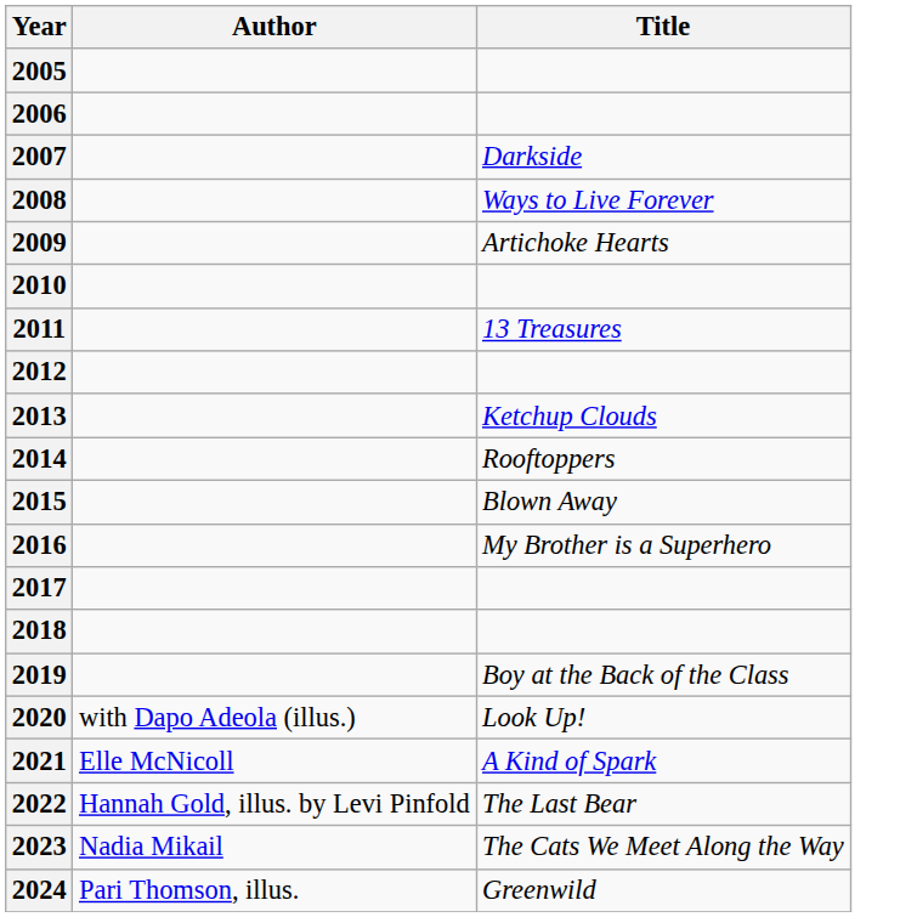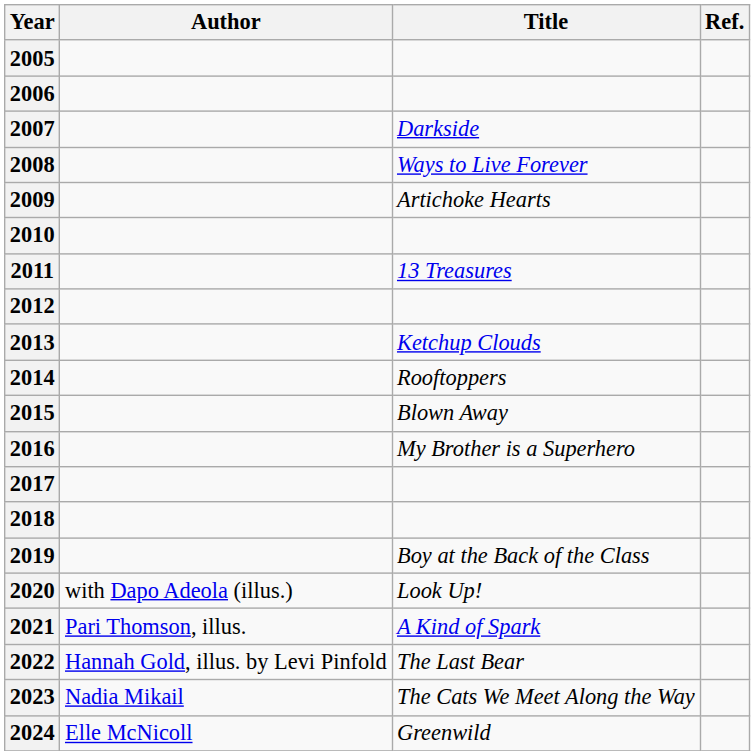+ column: Ref.
2021 | Author: Elle McNicoll -> Pari Thomson, illus.
2024 | Author: Pari Thomson, illus. -> Elle McNicoll
